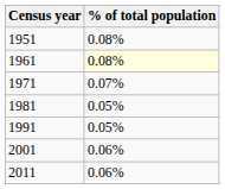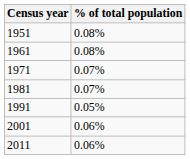1961 | % of total population: lightyellow background -> no background
1981 | % of total population: 0.05% -> 0.07%
